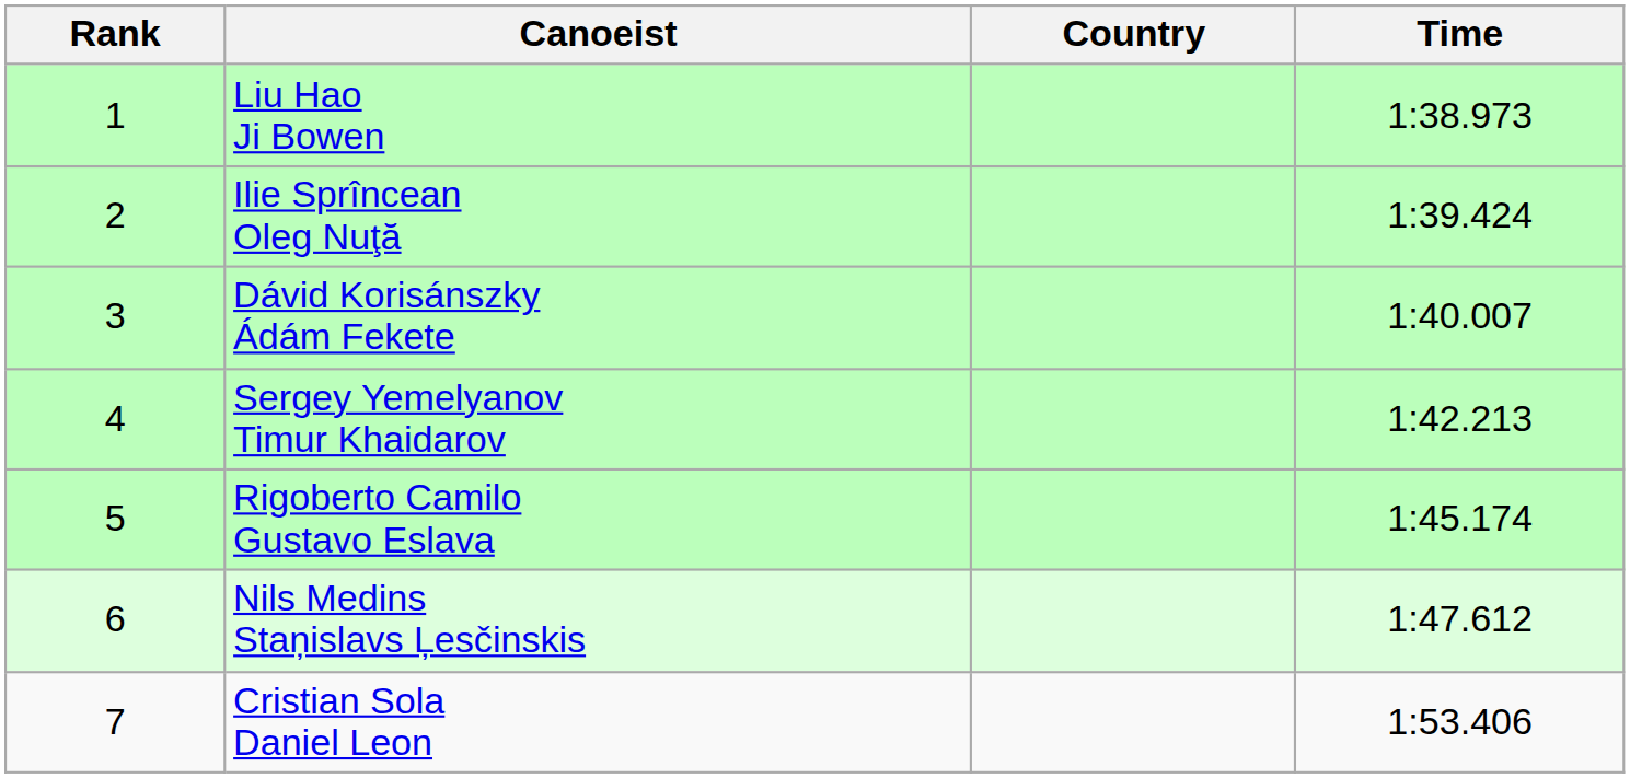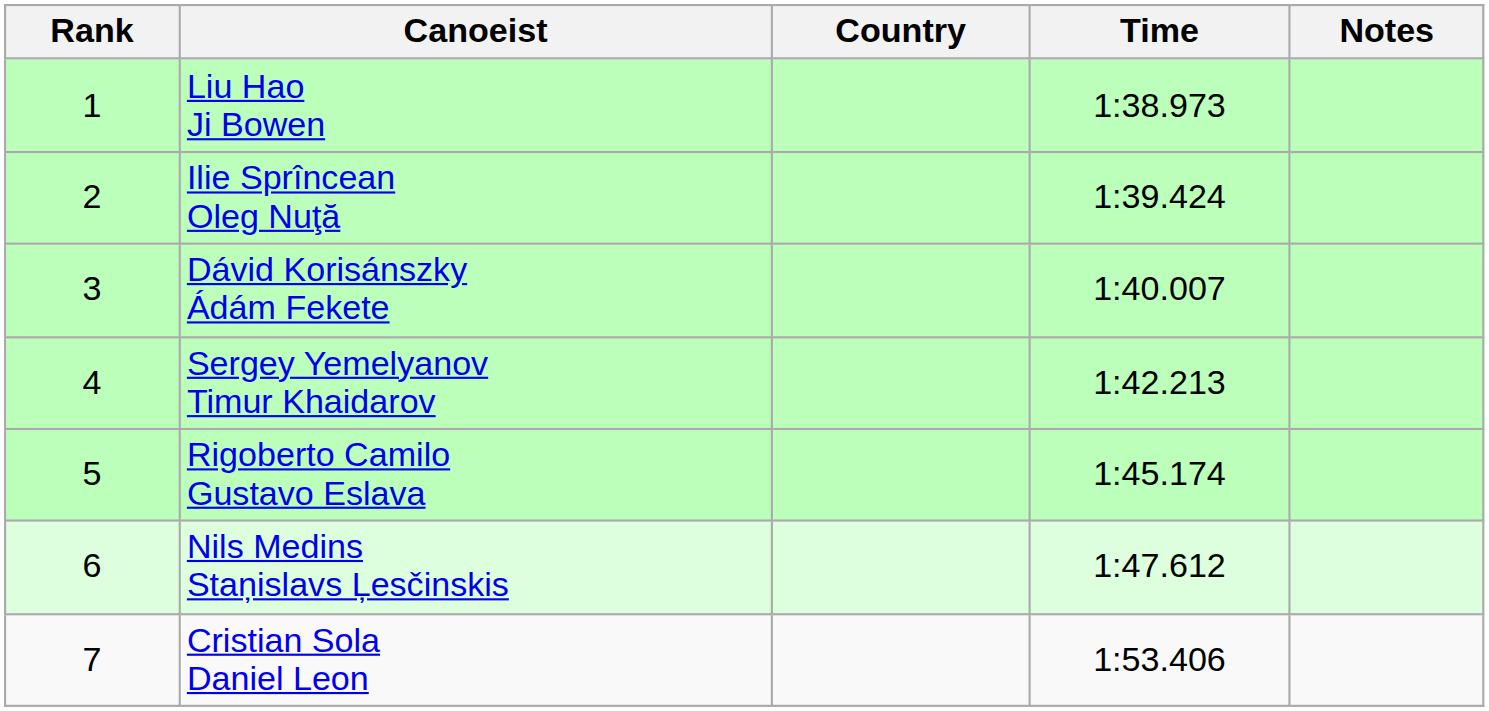+ column: Notes
